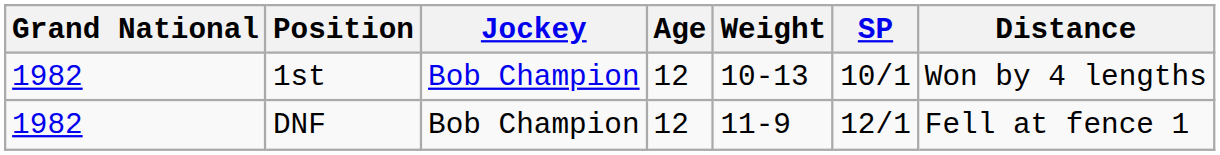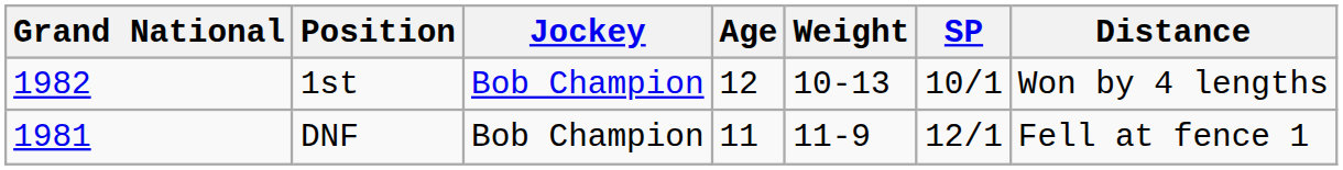DNF | Grand National: 1982 -> 1981
DNF | Age: 12 -> 11
